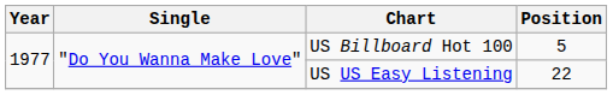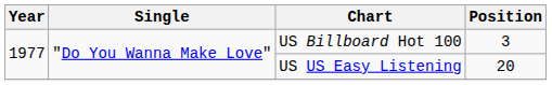US Billboard Hot 100 | Position: 5 -> 3
US US Easy Listening | Position: 22 -> 20
